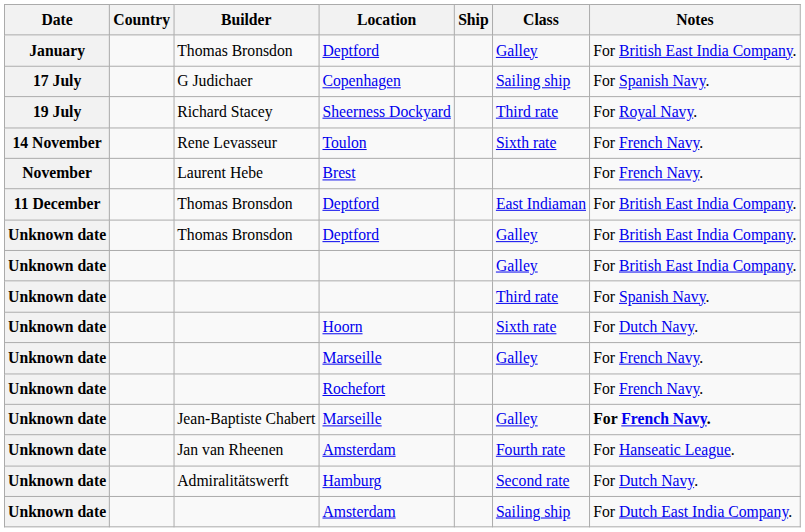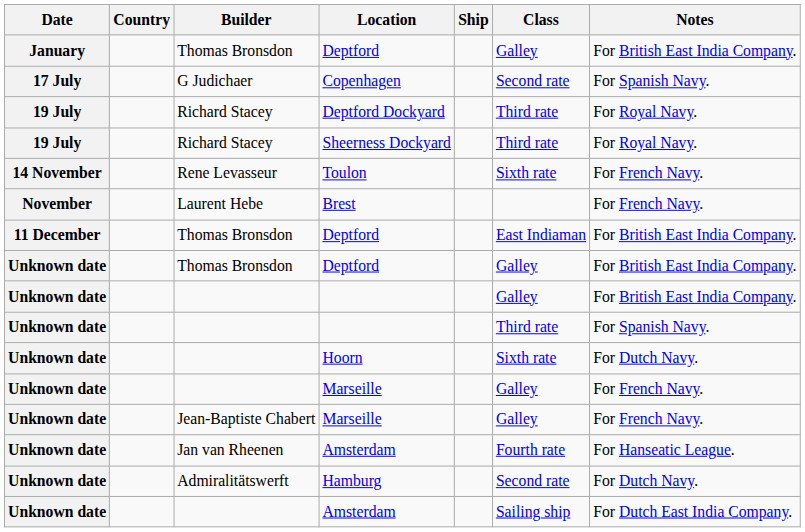Copenhagen | Class: Sailing ship -> Second rate
+ row: 19 July | Richard Stacey | Deptford Dockyard | Third rate | For Royal Navy.
- row: Unknown date | Rochefort | For French Navy.
Jean-Baptiste Chabert / Marseille | Notes: bold -> normal
